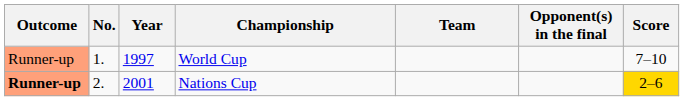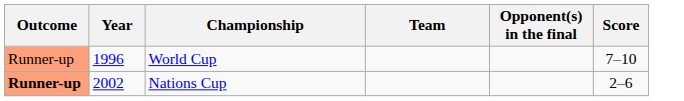- column: No. | 1. | 2.
World Cup | Year: 1997 -> 1996
Nations Cup | Year: 2001 -> 2002
Nations Cup | Score: gold background -> no background
